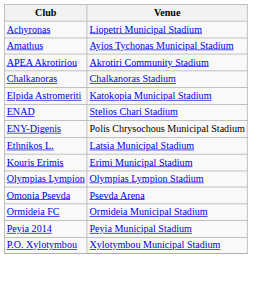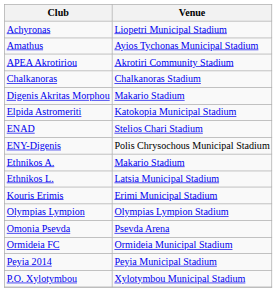+ row: Digenis Akritas Morphou | Makario Stadium
+ row: Ethnikos A. | Makario Stadium
